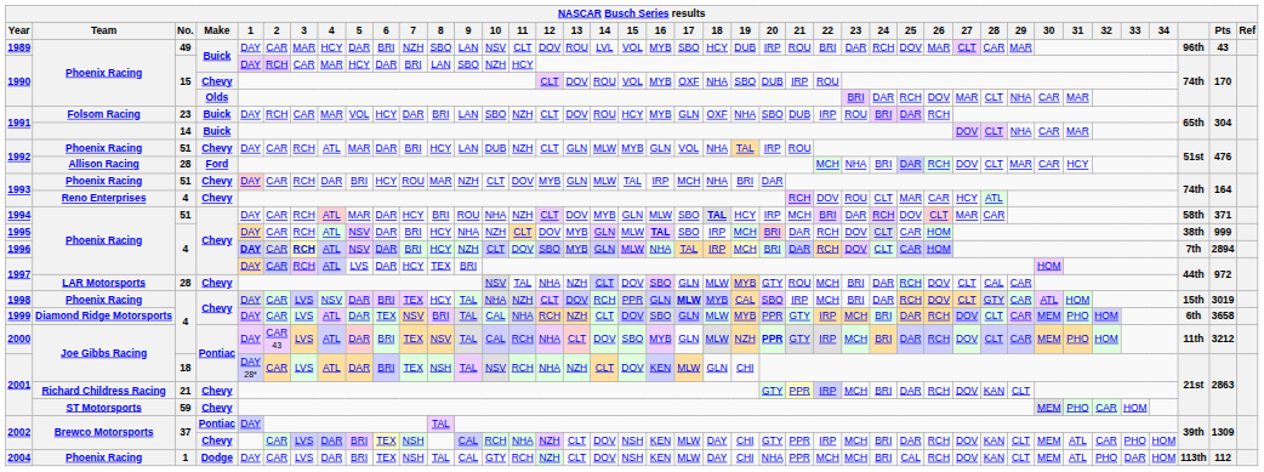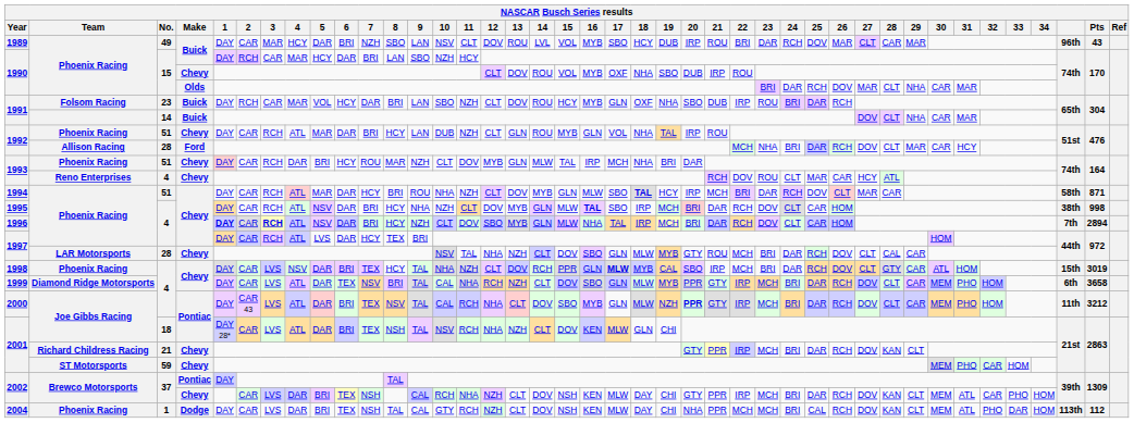1992 / 51 | 14: MLW -> ROU
1994 | Pts: 371 -> 871
1995 | Pts: 999 -> 998
